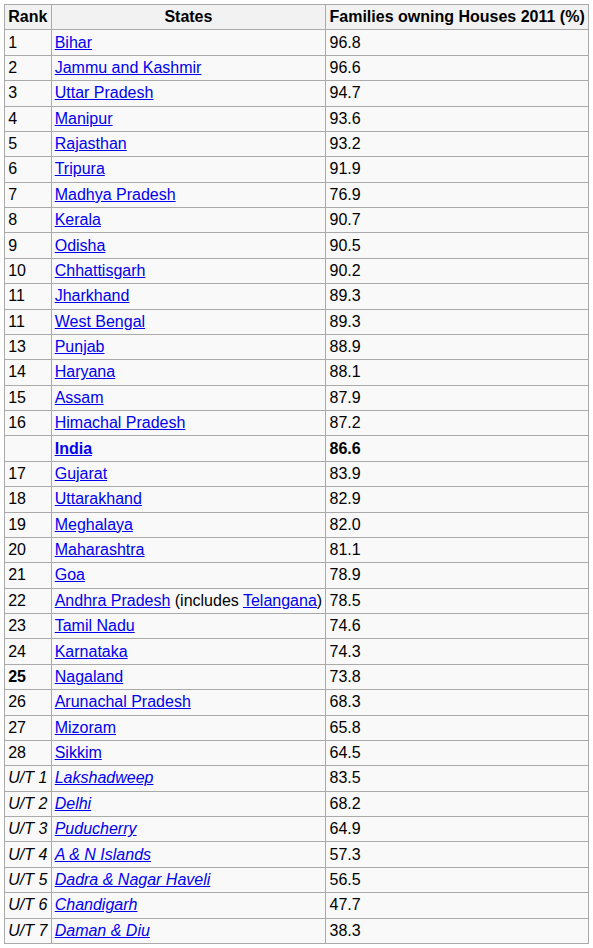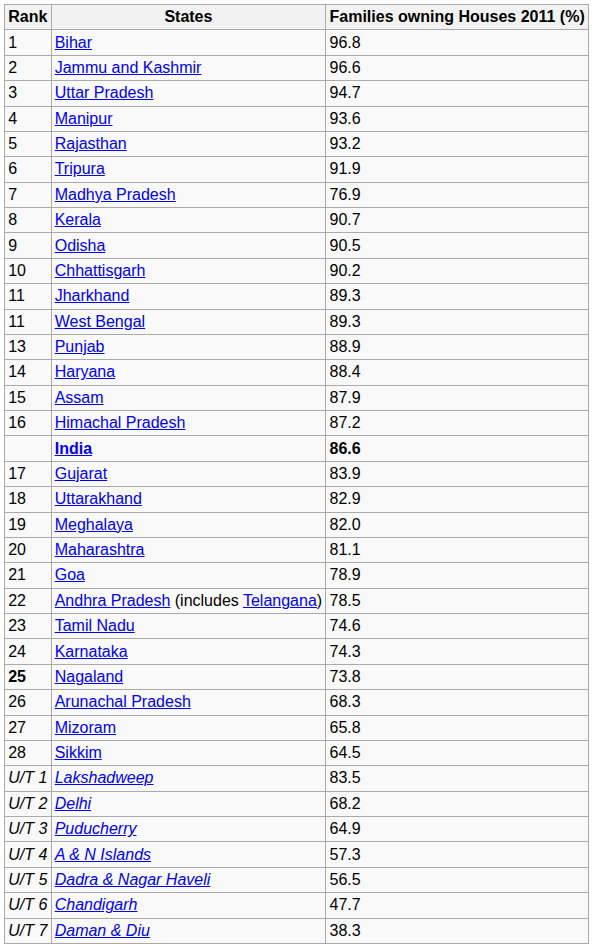Haryana | Families owning Houses 2011 (%): 88.1 -> 88.4
